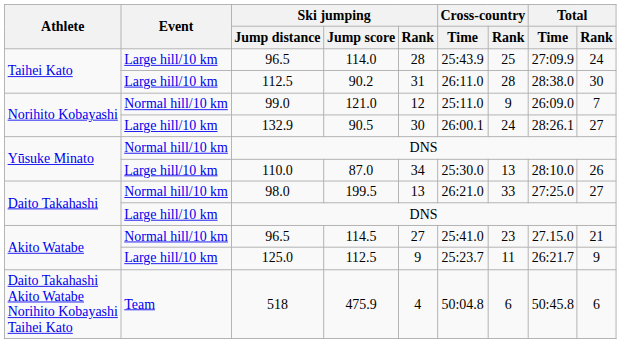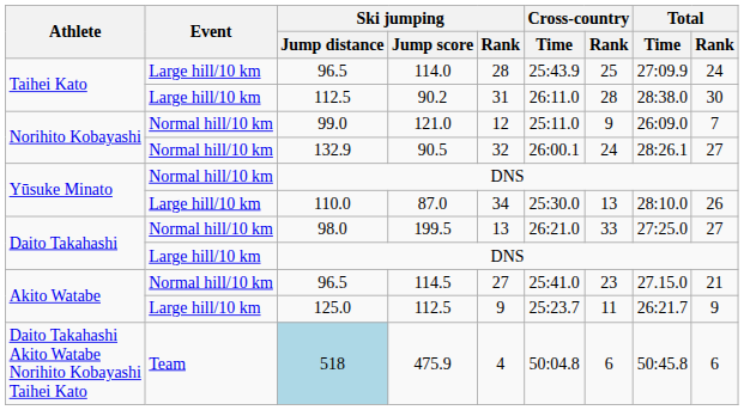90.5 | Event: Large hill/10 km -> Normal hill/10 km
90.5 | Ski jumping / Rank: 30 -> 32
475.9 | Ski jumping / Jump distance: no background -> lightblue background
